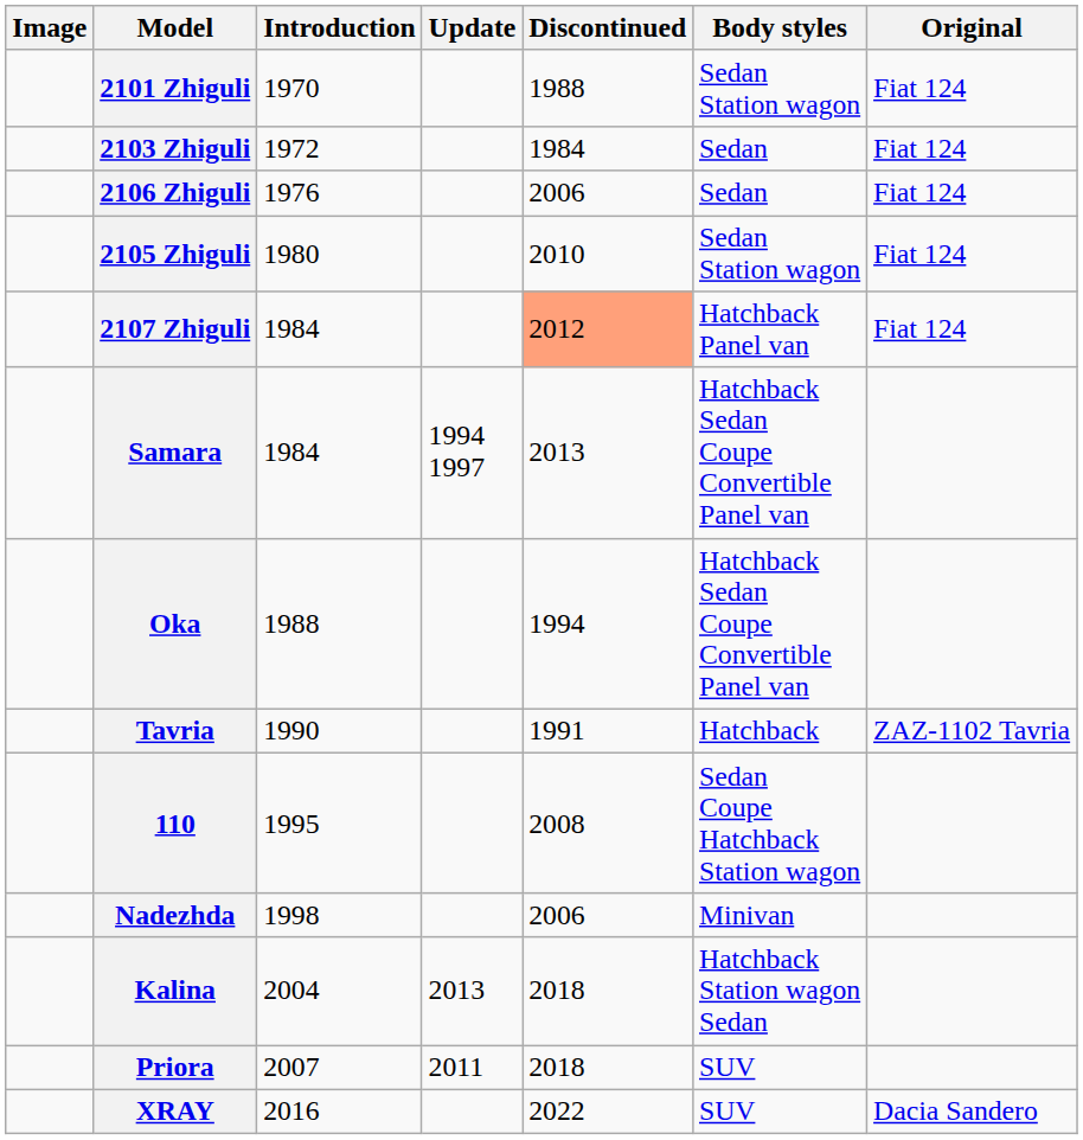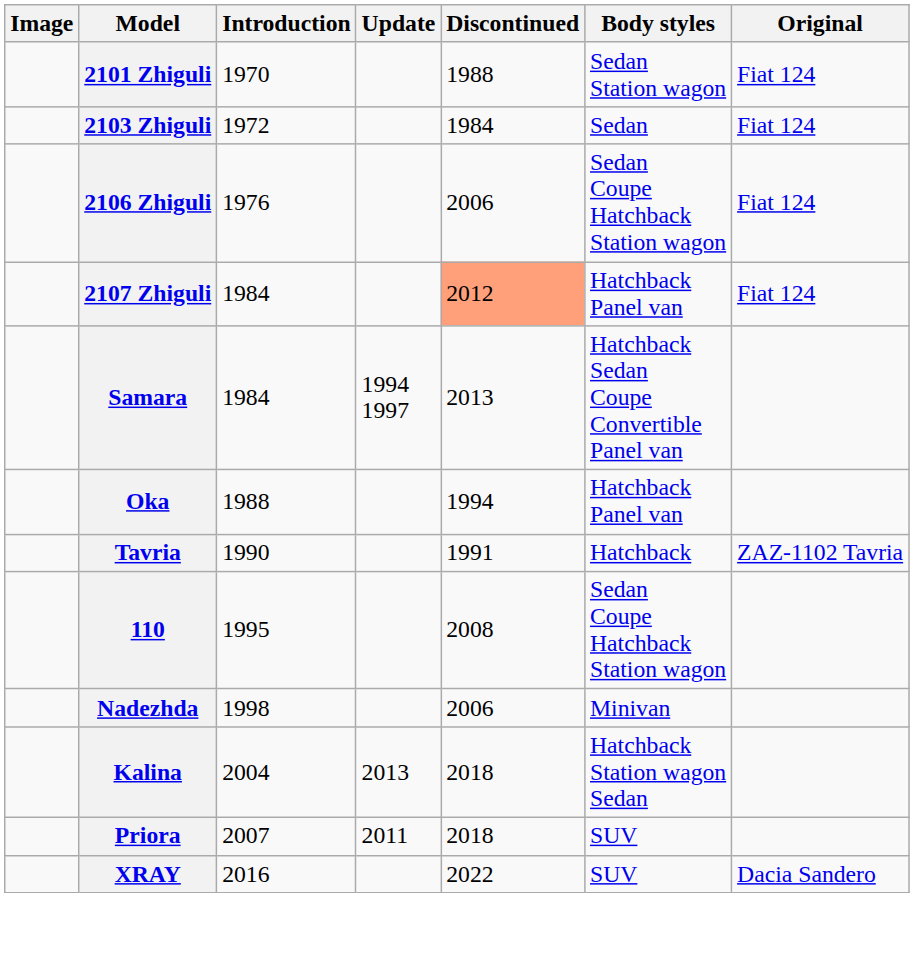2106 Zhiguli | Body styles: Sedan -> Sedan Coupe Hatchback Station wagon
- row: 2105 Zhiguli | 1980 | 2010 | Sedan Station wagon | Fiat 124
Oka | Body styles: Hatchback Sedan Coupe Convertible Panel van -> Hatchback Panel van
